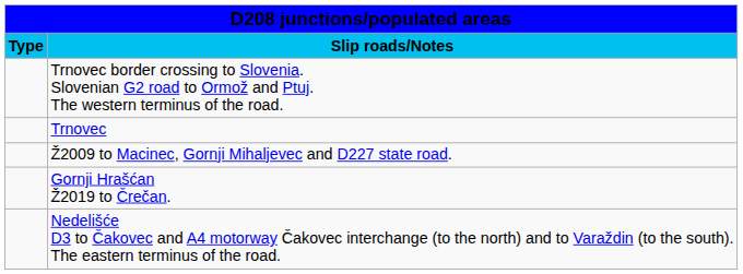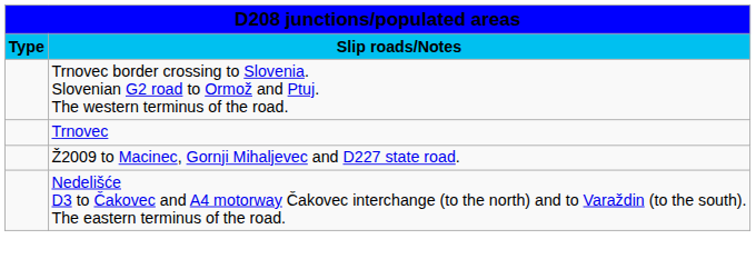- row: Gornji Hrašćan Ž2019 to Črečan.
